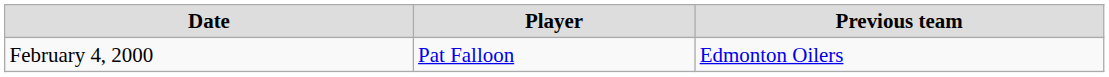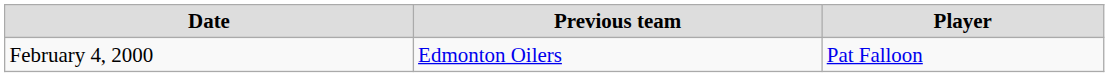columns swapped: Player <-> Previous team
